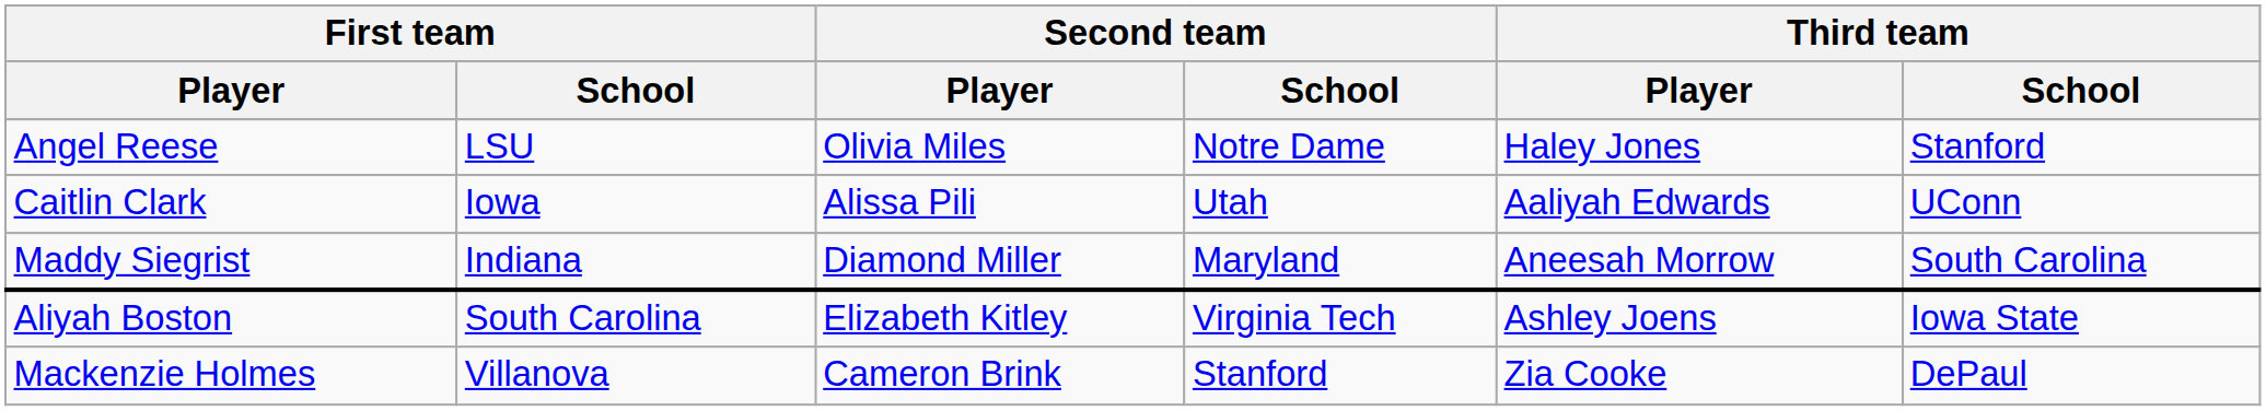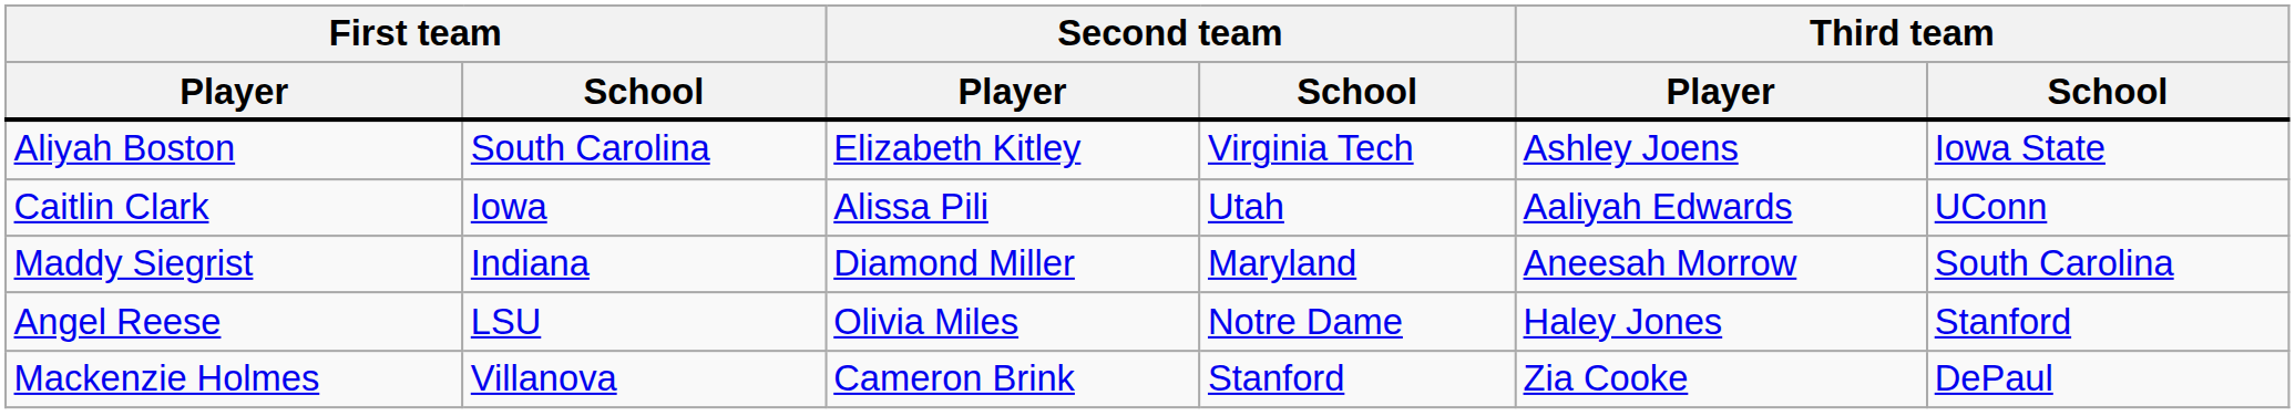rows swapped: Aliyah Boston <-> Angel Reese
